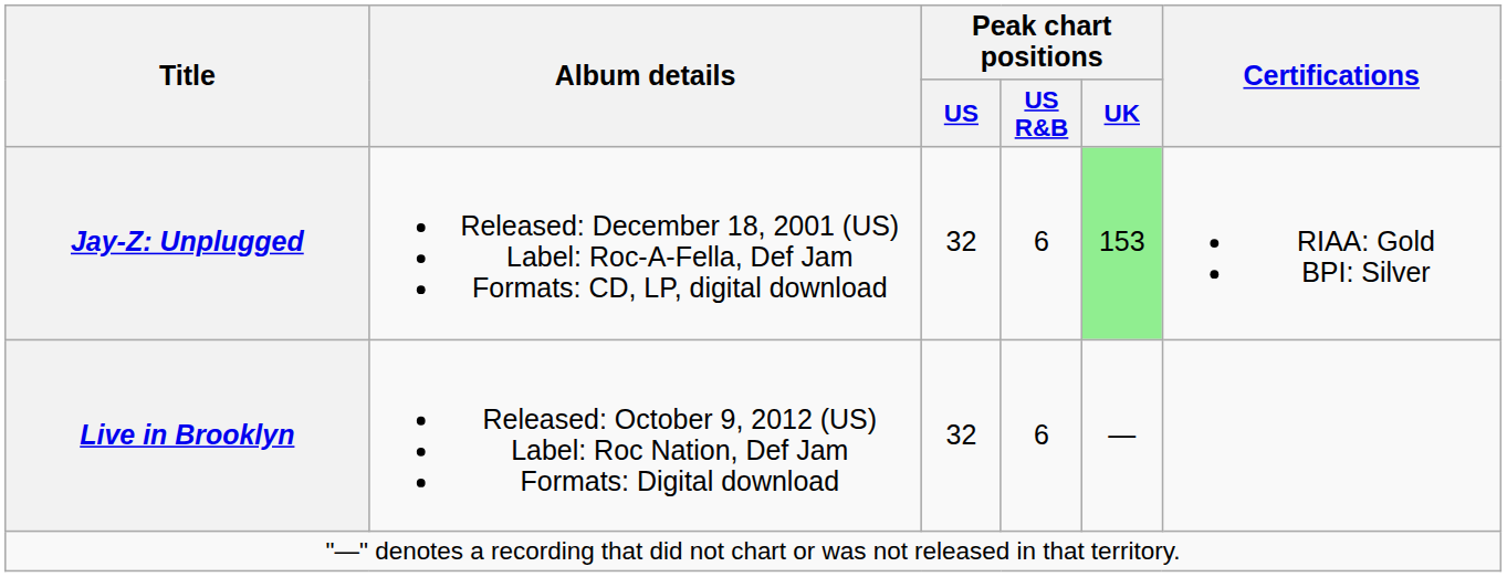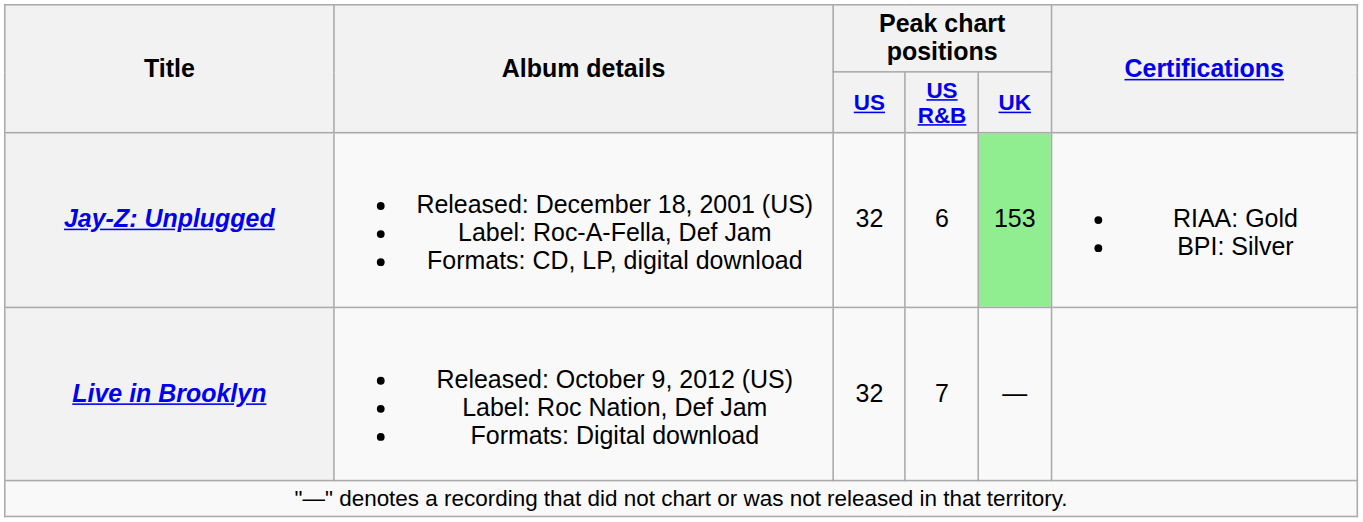Live in Brooklyn | Peak chart positions / US R&B: 6 -> 7
